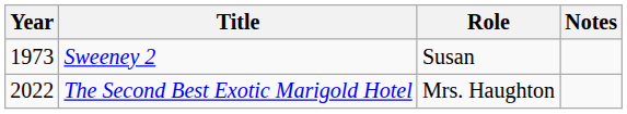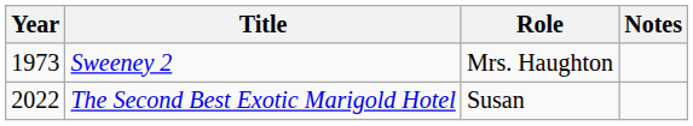Sweeney 2 | Role: Susan -> Mrs. Haughton
The Second Best Exotic Marigold Hotel | Role: Mrs. Haughton -> Susan
